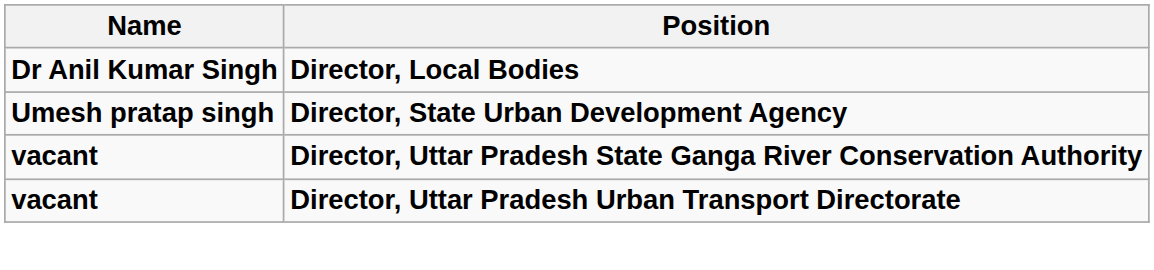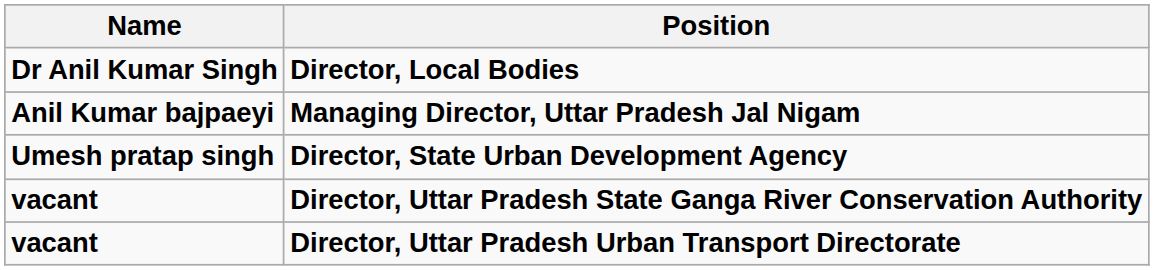+ row: Anil Kumar bajpaeyi | Managing Director, Uttar Pradesh Jal Nigam
